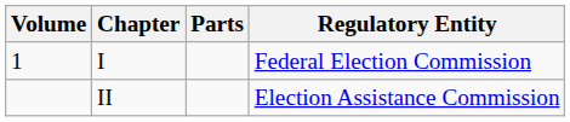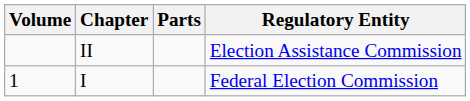rows swapped: I <-> II
